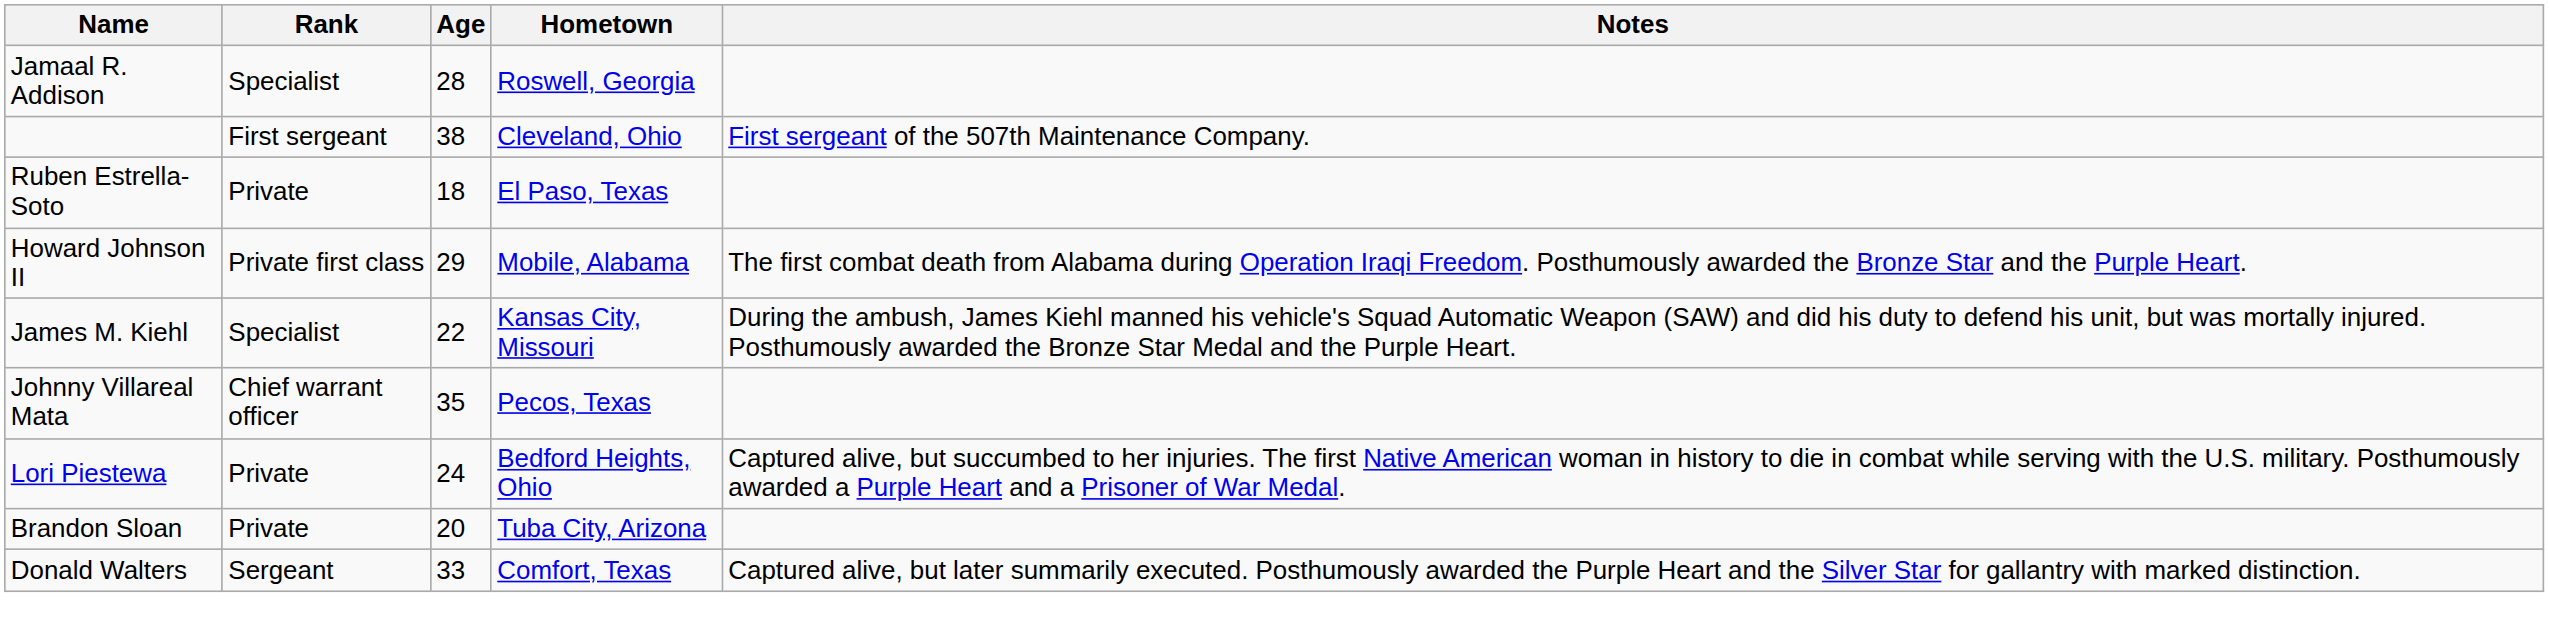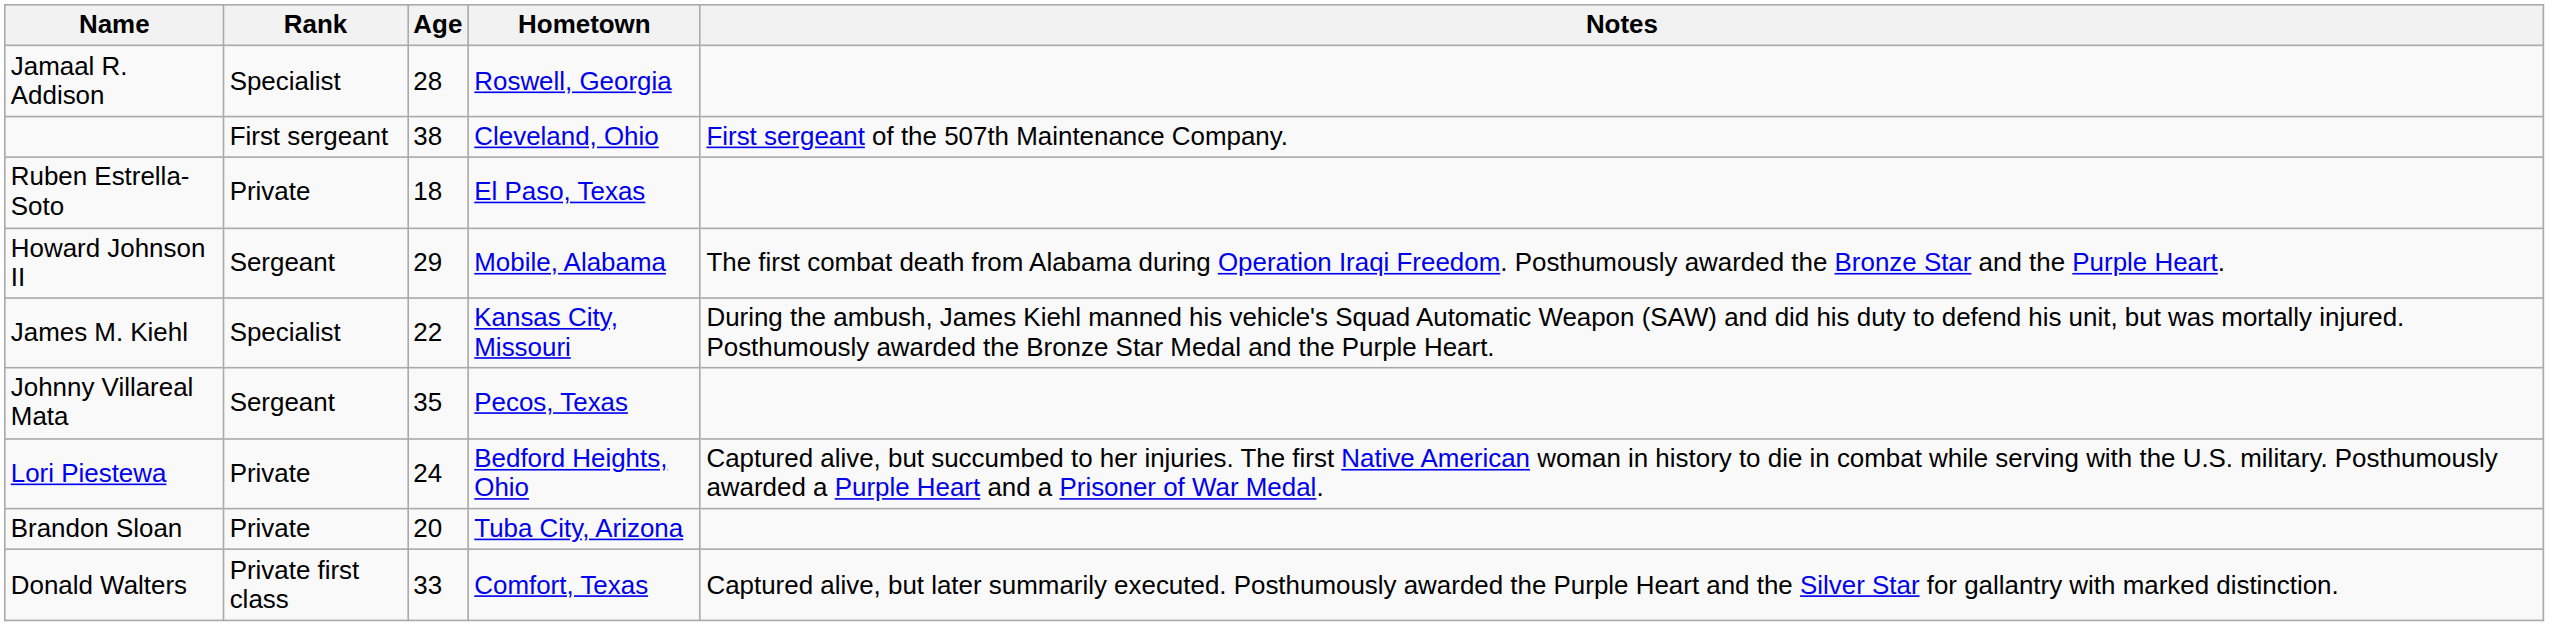Howard Johnson II | Rank: Private first class -> Sergeant
Johnny Villareal Mata | Rank: Chief warrant officer -> Sergeant
Donald Walters | Rank: Sergeant -> Private first class
